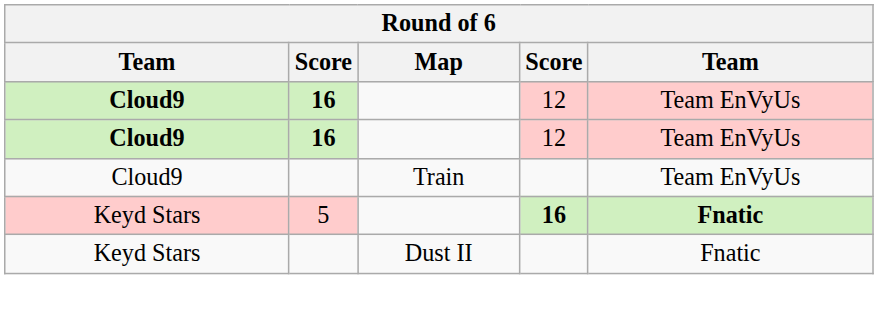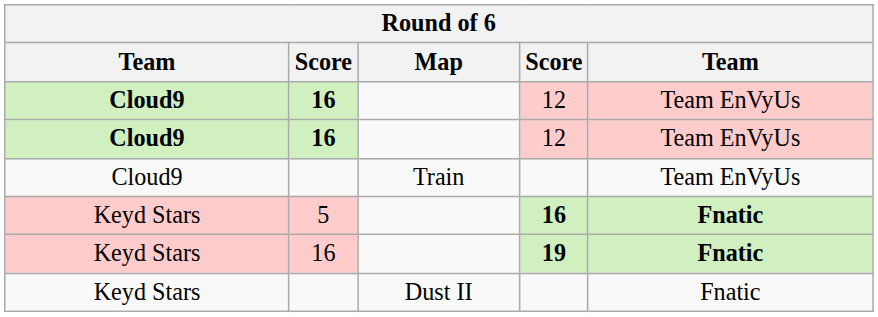+ row: Keyd Stars | 16 | 19 | Fnatic
